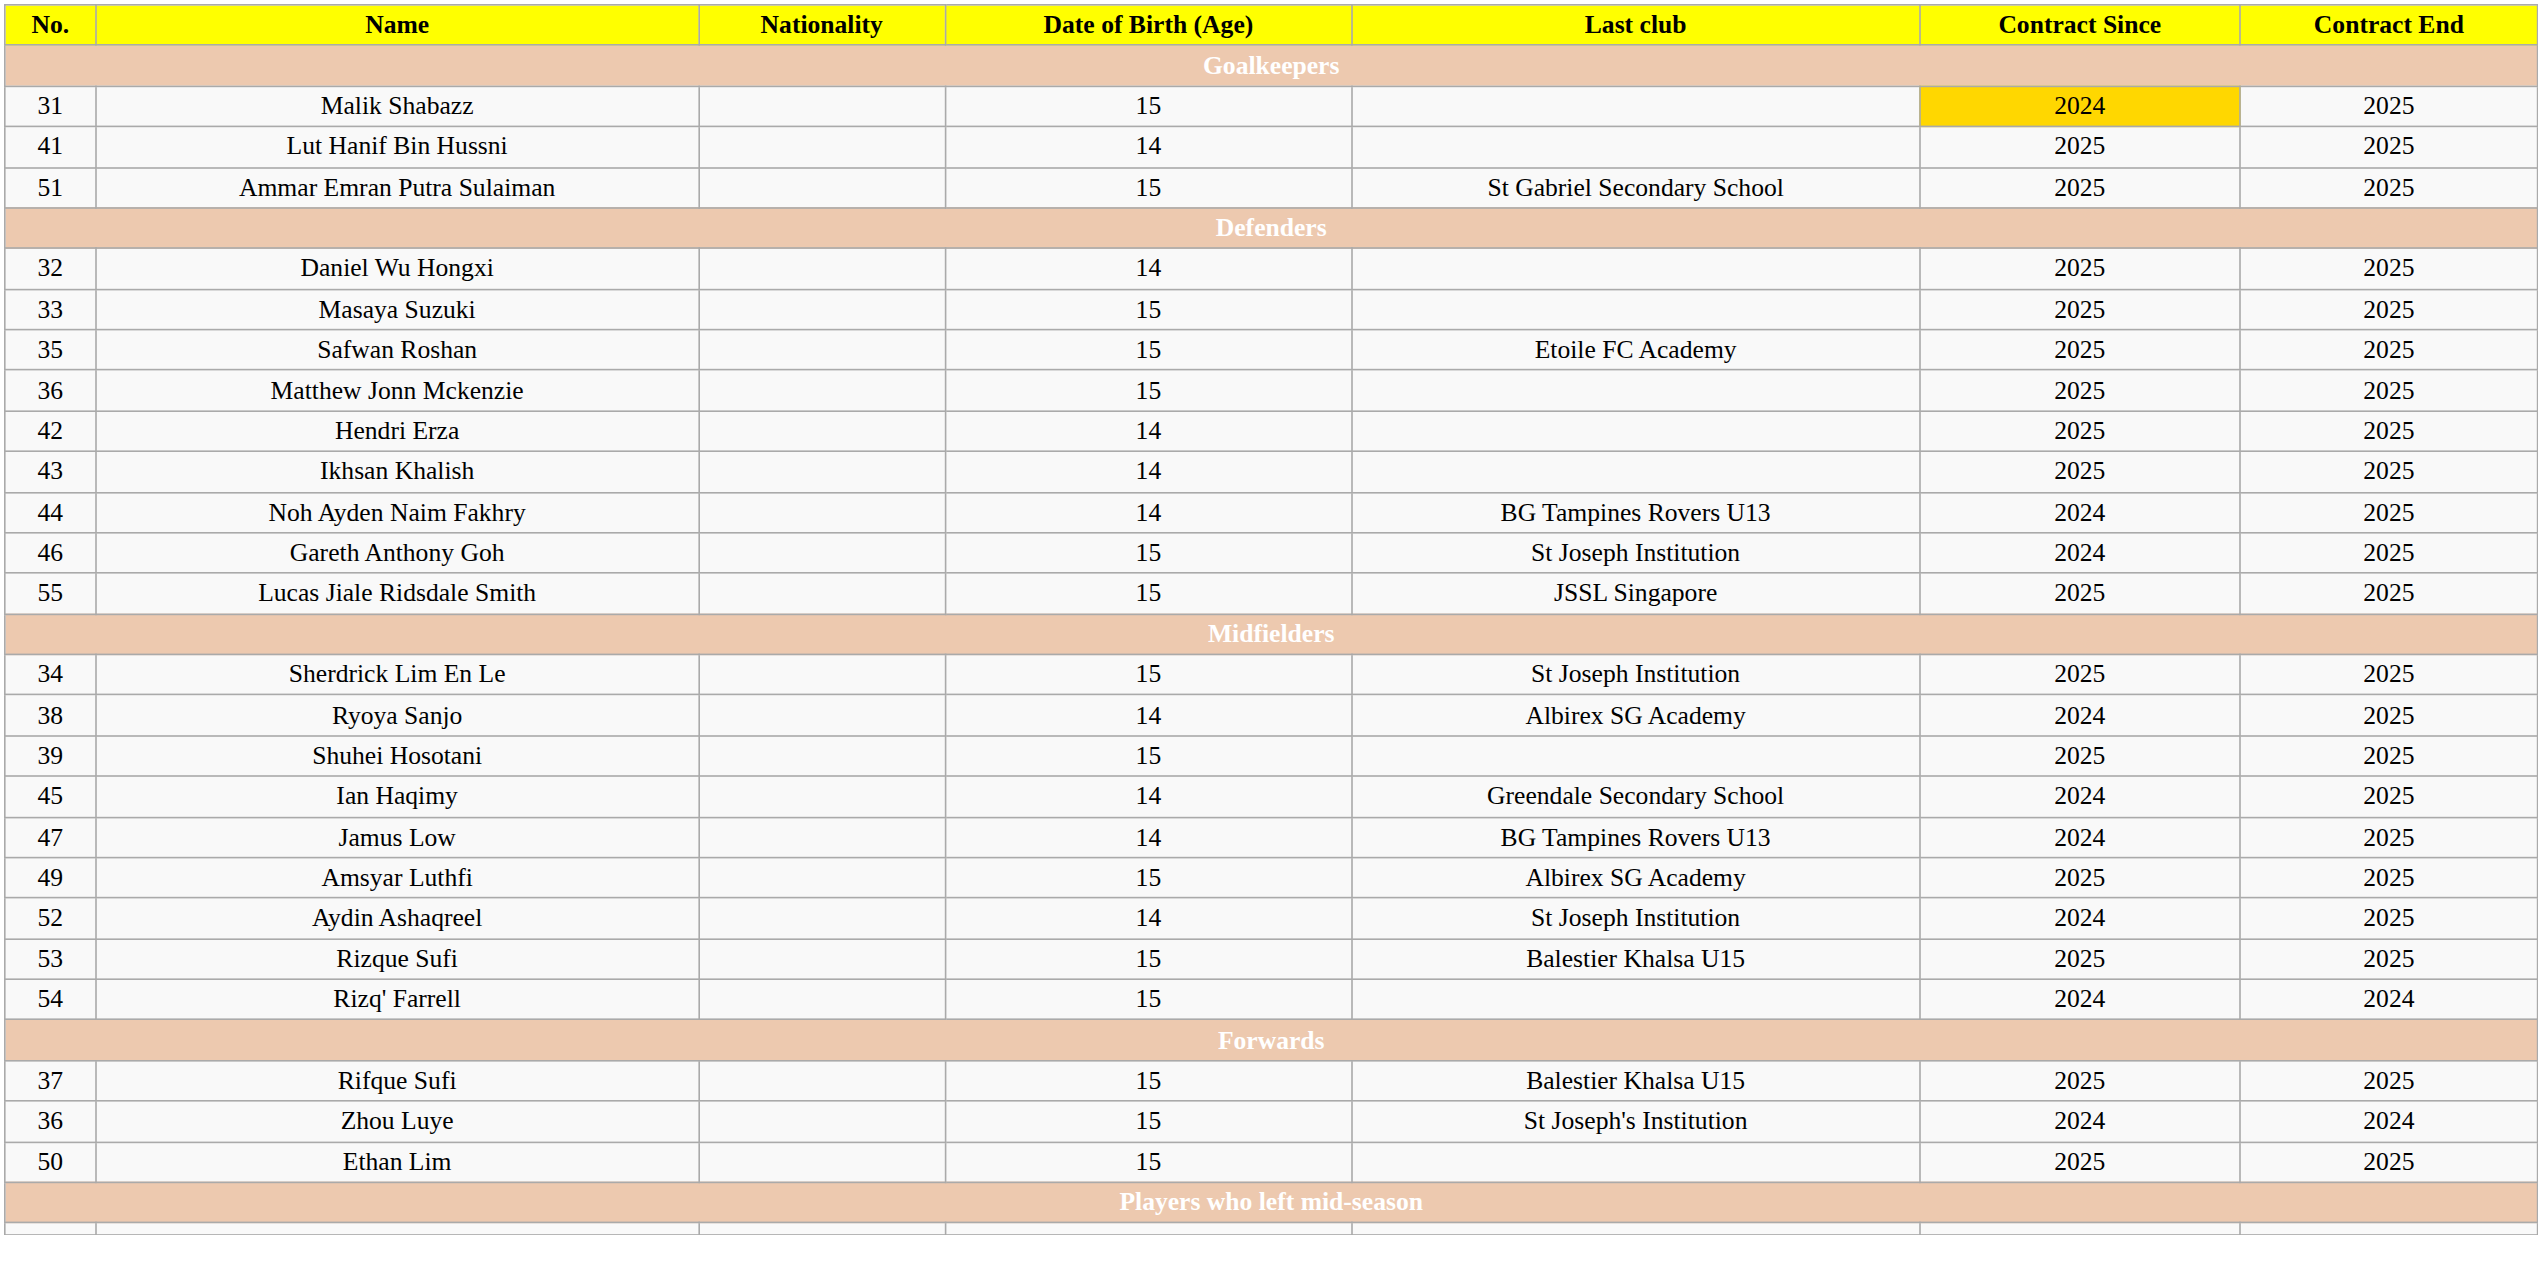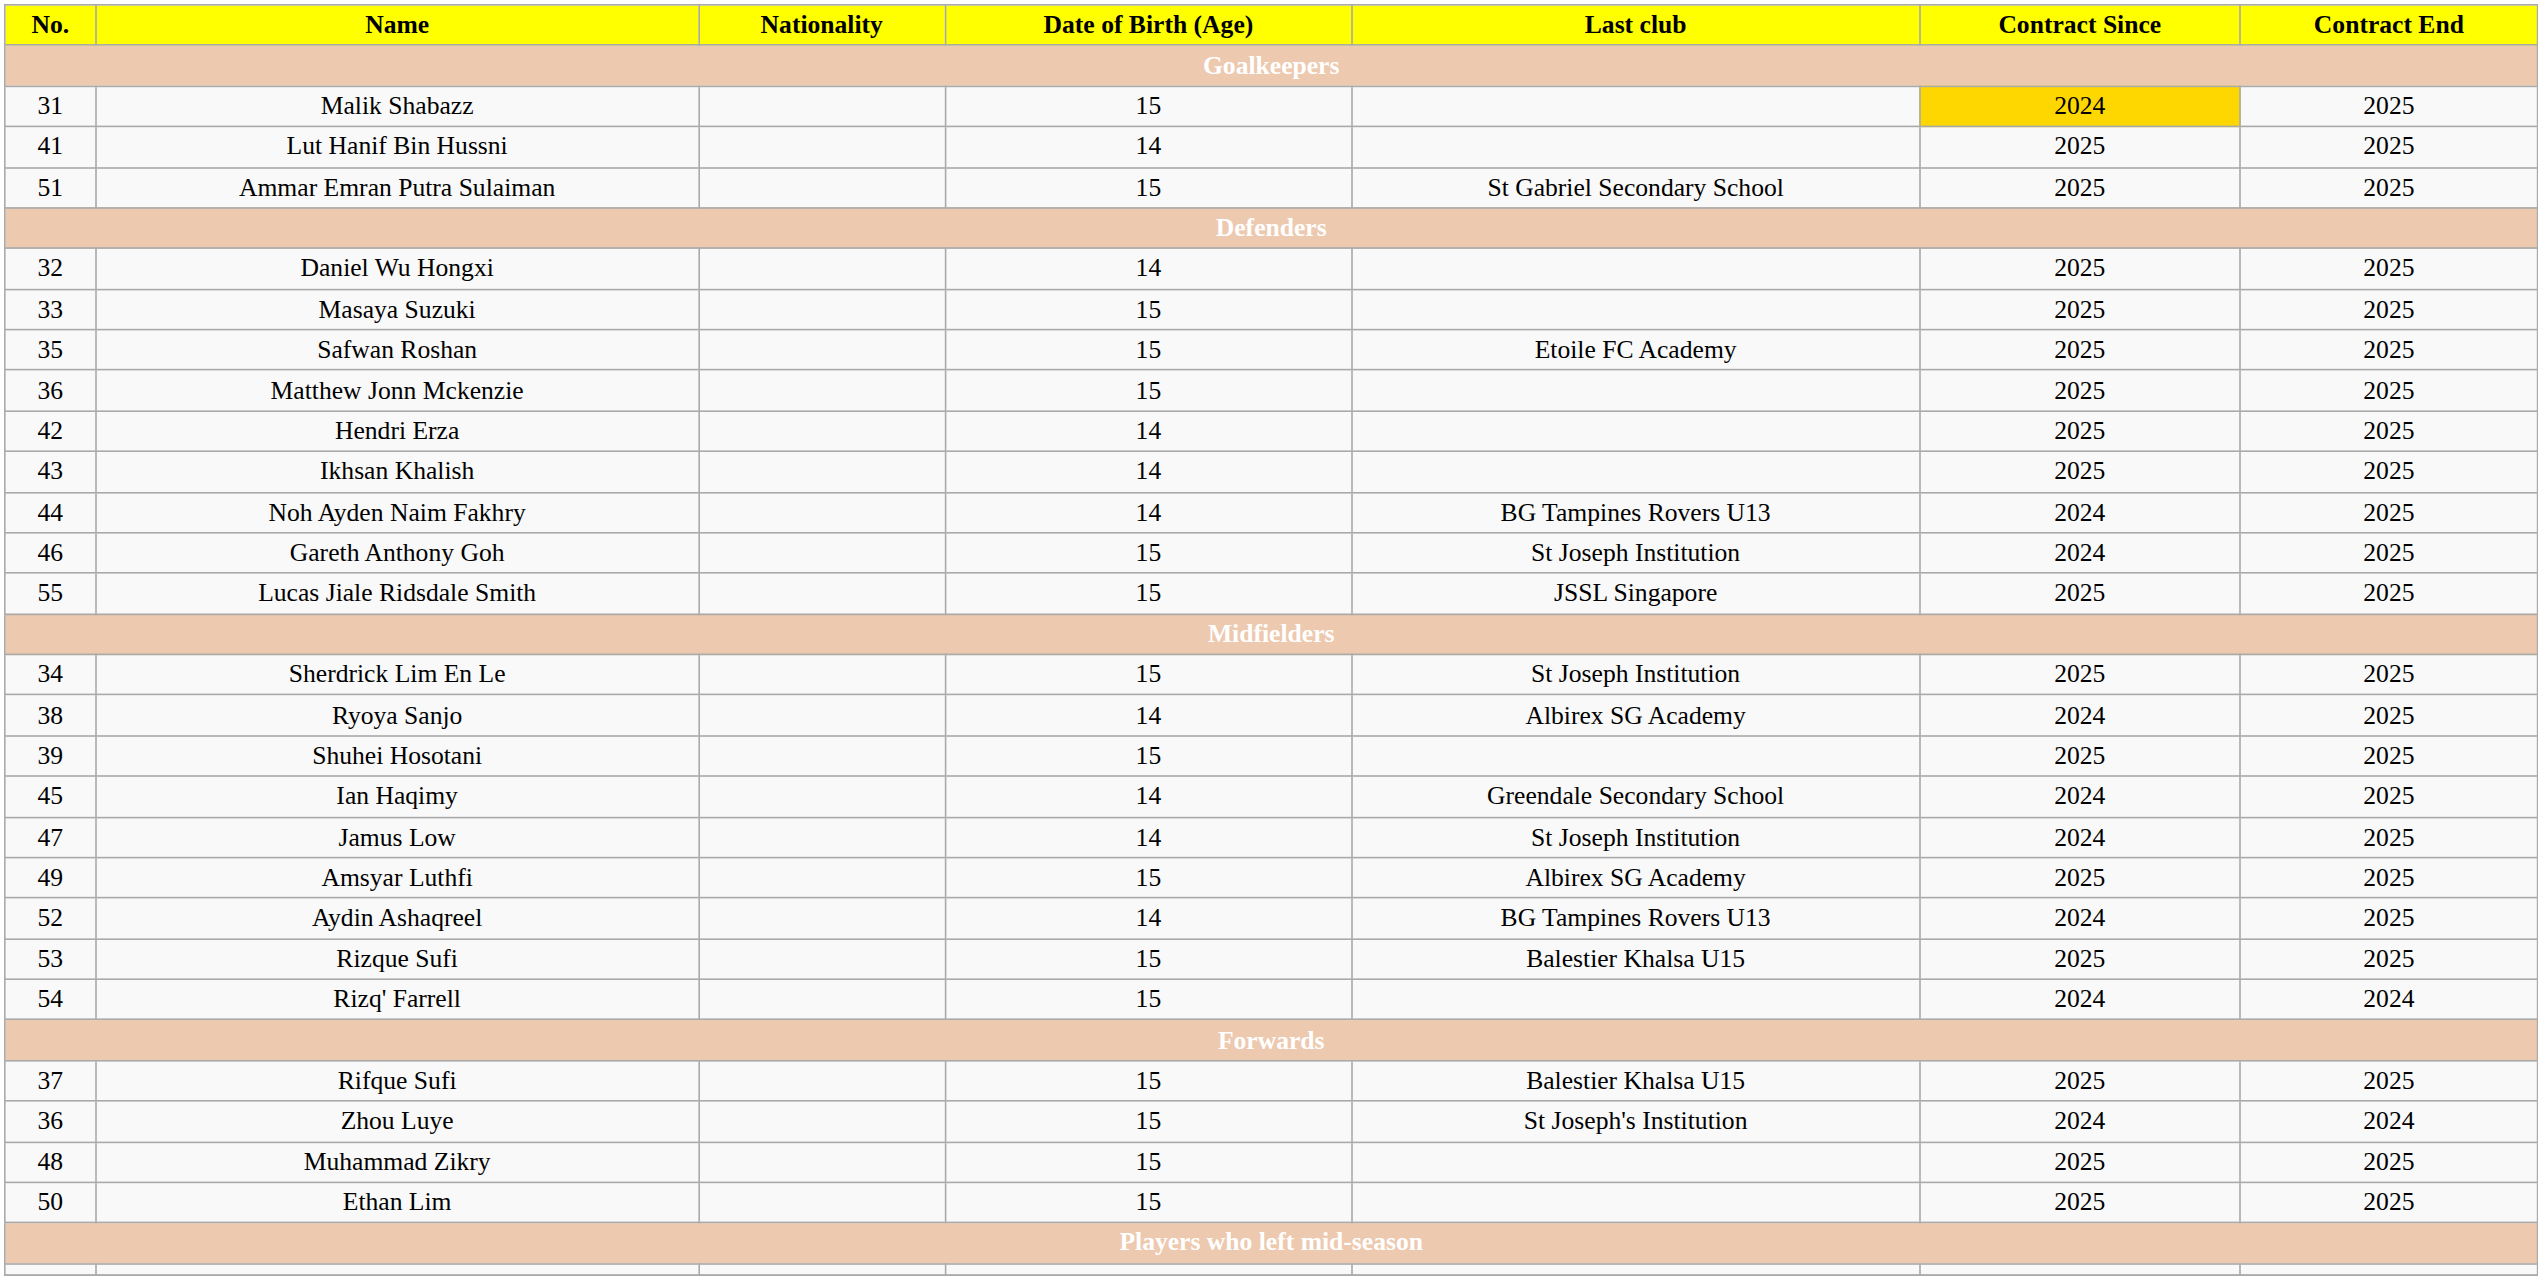Jamus Low | Last club: BG Tampines Rovers U13 -> St Joseph Institution
Aydin Ashaqreel | Last club: St Joseph Institution -> BG Tampines Rovers U13
+ row: 48 | Muhammad Zikry | 15 | 2025 | 2025
